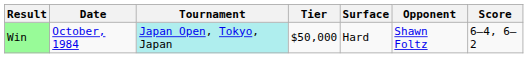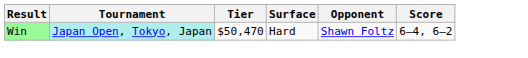- column: Date | October, 1984
Win | Tier: $50,000 -> $50,470
